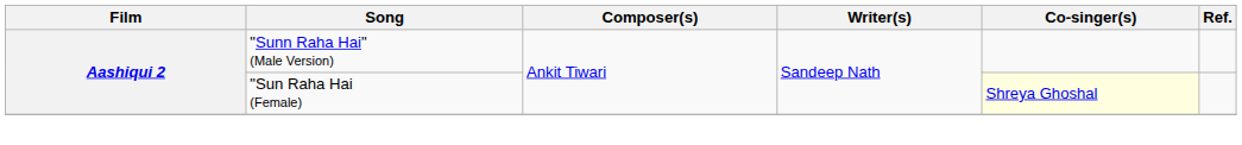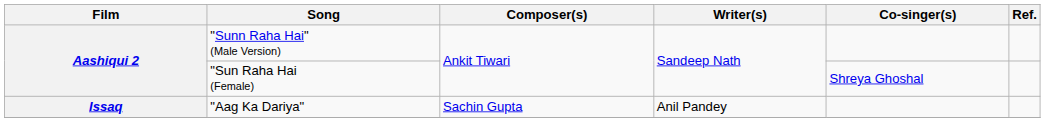"Sun Raha Hai (Female) | Co-singer(s): lightyellow background -> no background
+ row: Issaq | "Aag Ka Dariya" | Sachin Gupta | Anil Pandey
